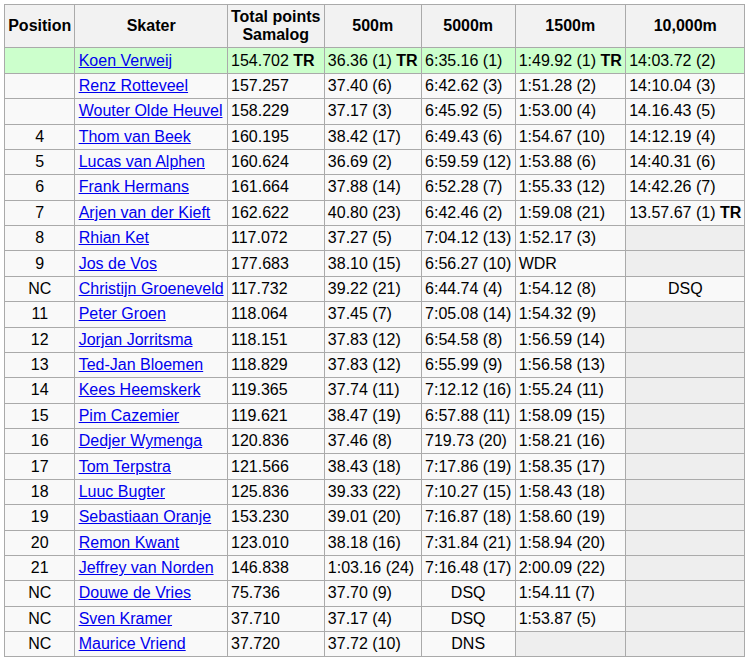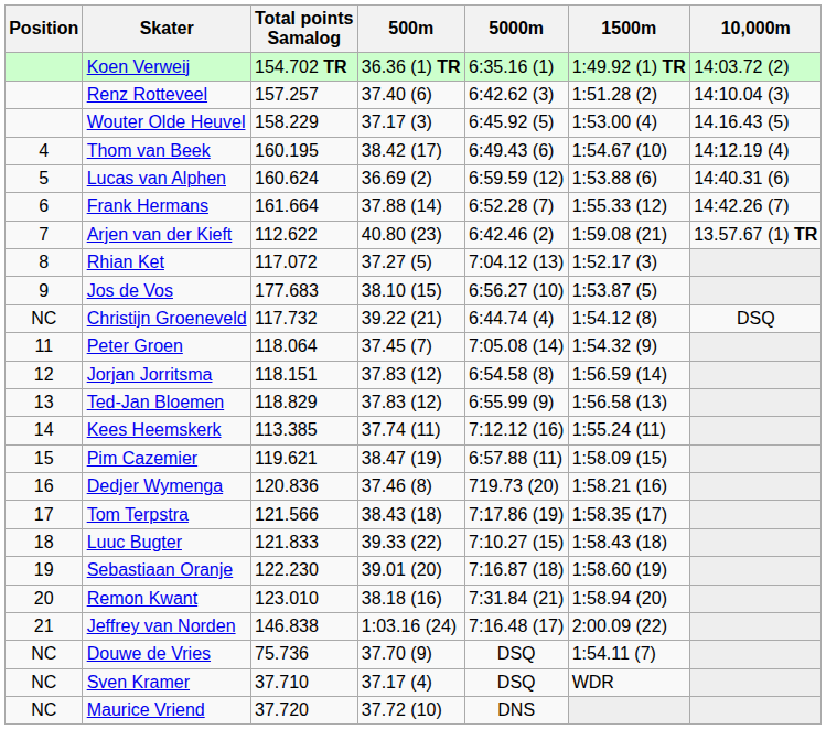Arjen van der Kieft | Total points Samalog: 162.622 -> 112.622
Jos de Vos | 1500m: WDR -> 1:53.87 (5)
Kees Heemskerk | Total points Samalog: 119.365 -> 113.385
Luuc Bugter | Total points Samalog: 125.836 -> 121.833
Sebastiaan Oranje | Total points Samalog: 153.230 -> 122.230
Sven Kramer | 1500m: 1:53.87 (5) -> WDR
